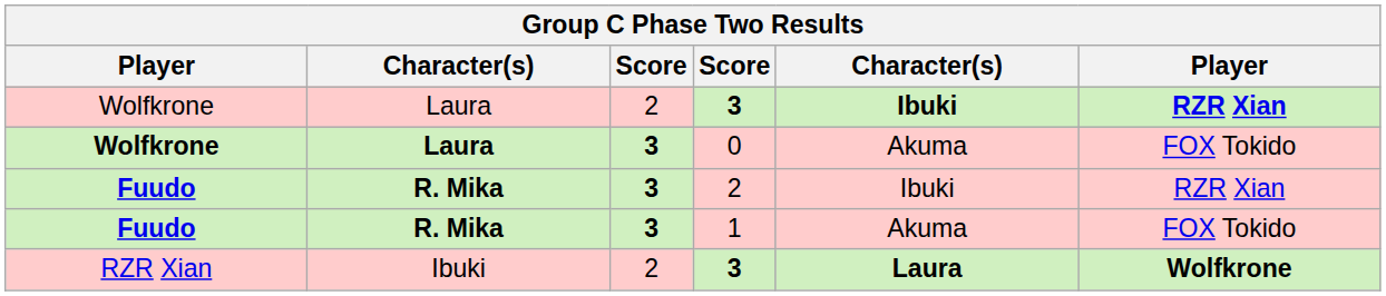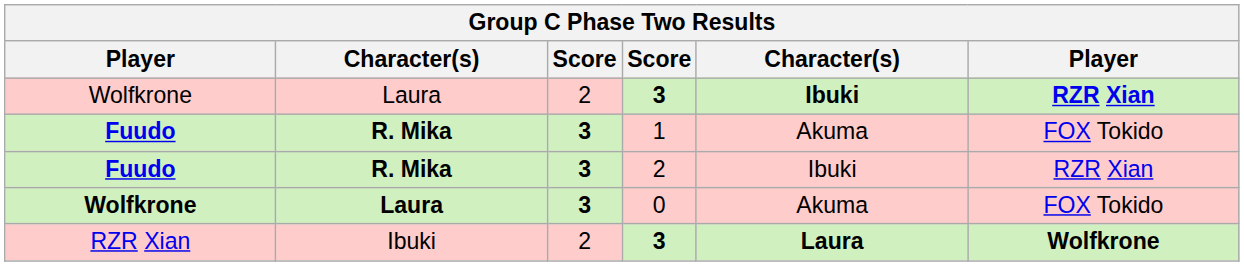rows swapped: 1 <-> 0
